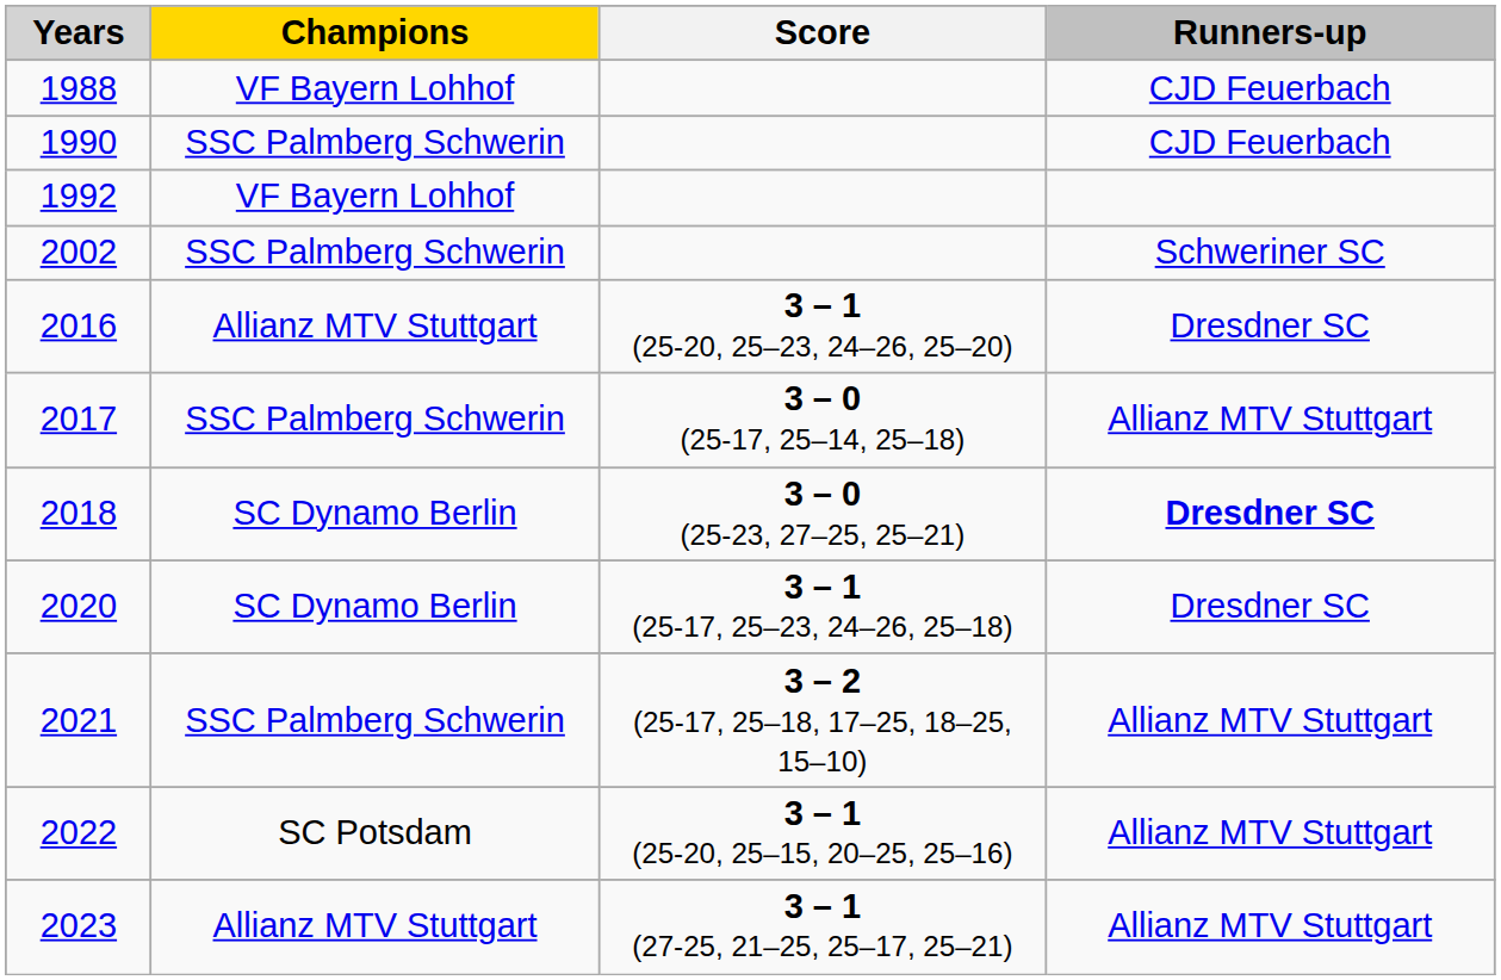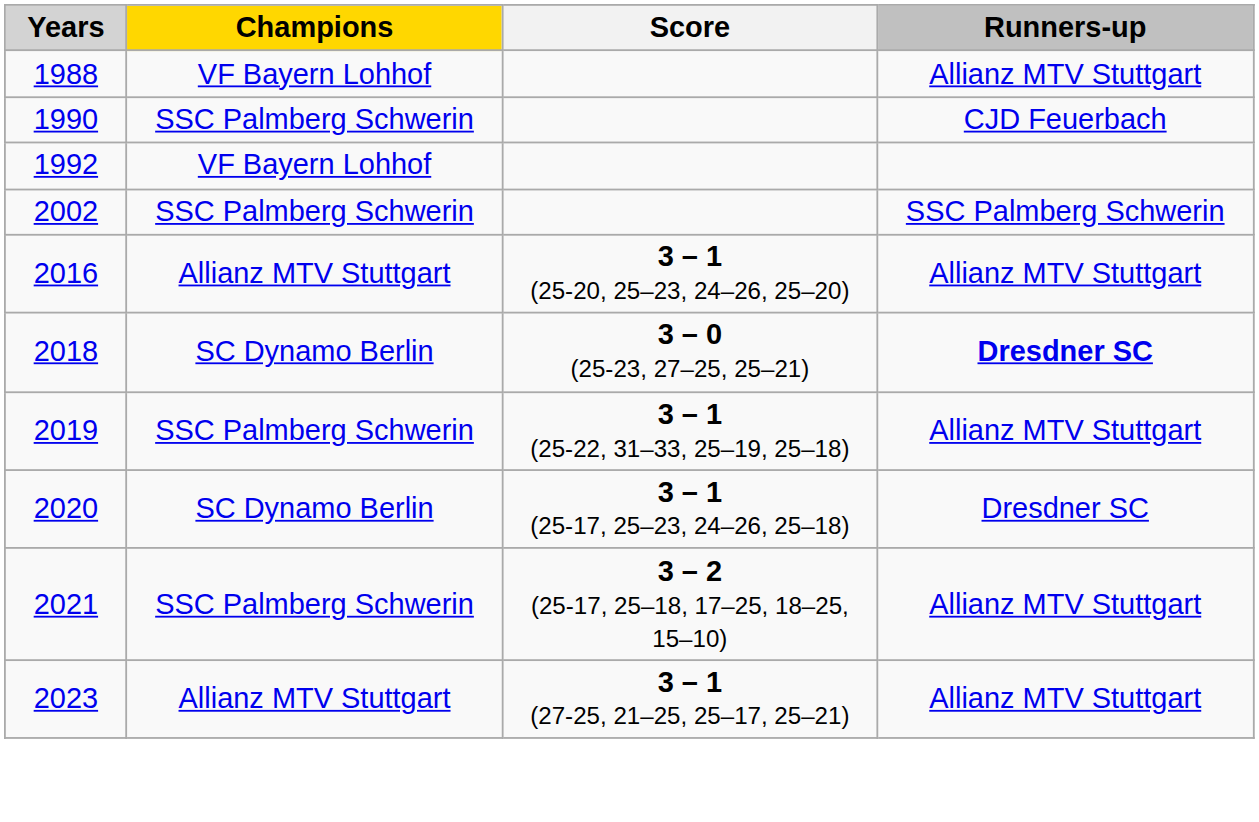1988 | Runners-up: CJD Feuerbach -> Allianz MTV Stuttgart
2002 | Runners-up: Schweriner SC -> SSC Palmberg Schwerin
2016 | Runners-up: Dresdner SC -> Allianz MTV Stuttgart
- row: 2017 | SSC Palmberg Schwerin | 3 – 0 (25-17, 25–14, 25–18) | Allianz MTV Stuttgart
+ row: 2019 | SSC Palmberg Schwerin | 3 – 1 (25-22, 31–33, 25–19, 25–18) | Allianz MTV Stuttgart
- row: 2022 | SC Potsdam | 3 – 1 (25-20, 25–15, 20–25, 25–16) | Allianz MTV Stuttgart
